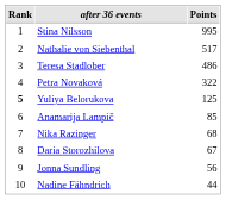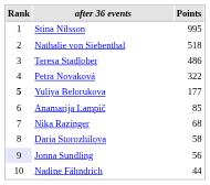Nathalie von Siebenthal | Points: 517 -> 518
Yuliya Belorukova | Points: 125 -> 177
Daria Storozhilova | Points: 67 -> 58
Jonna Sundling | Rank: no background -> lavender background
